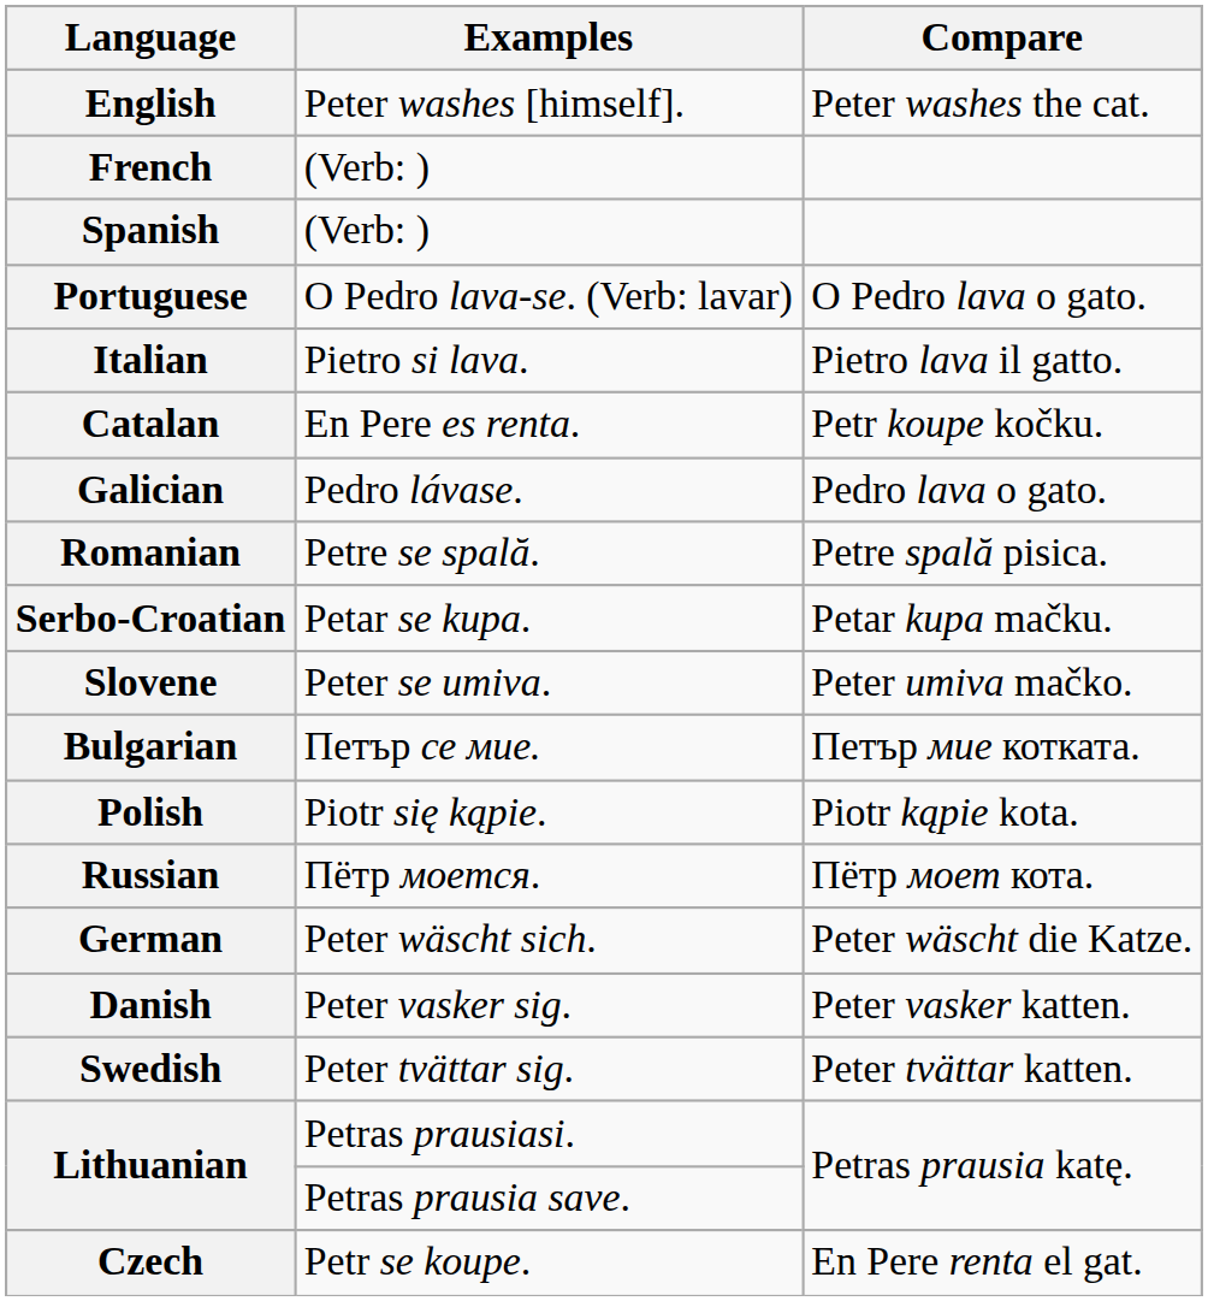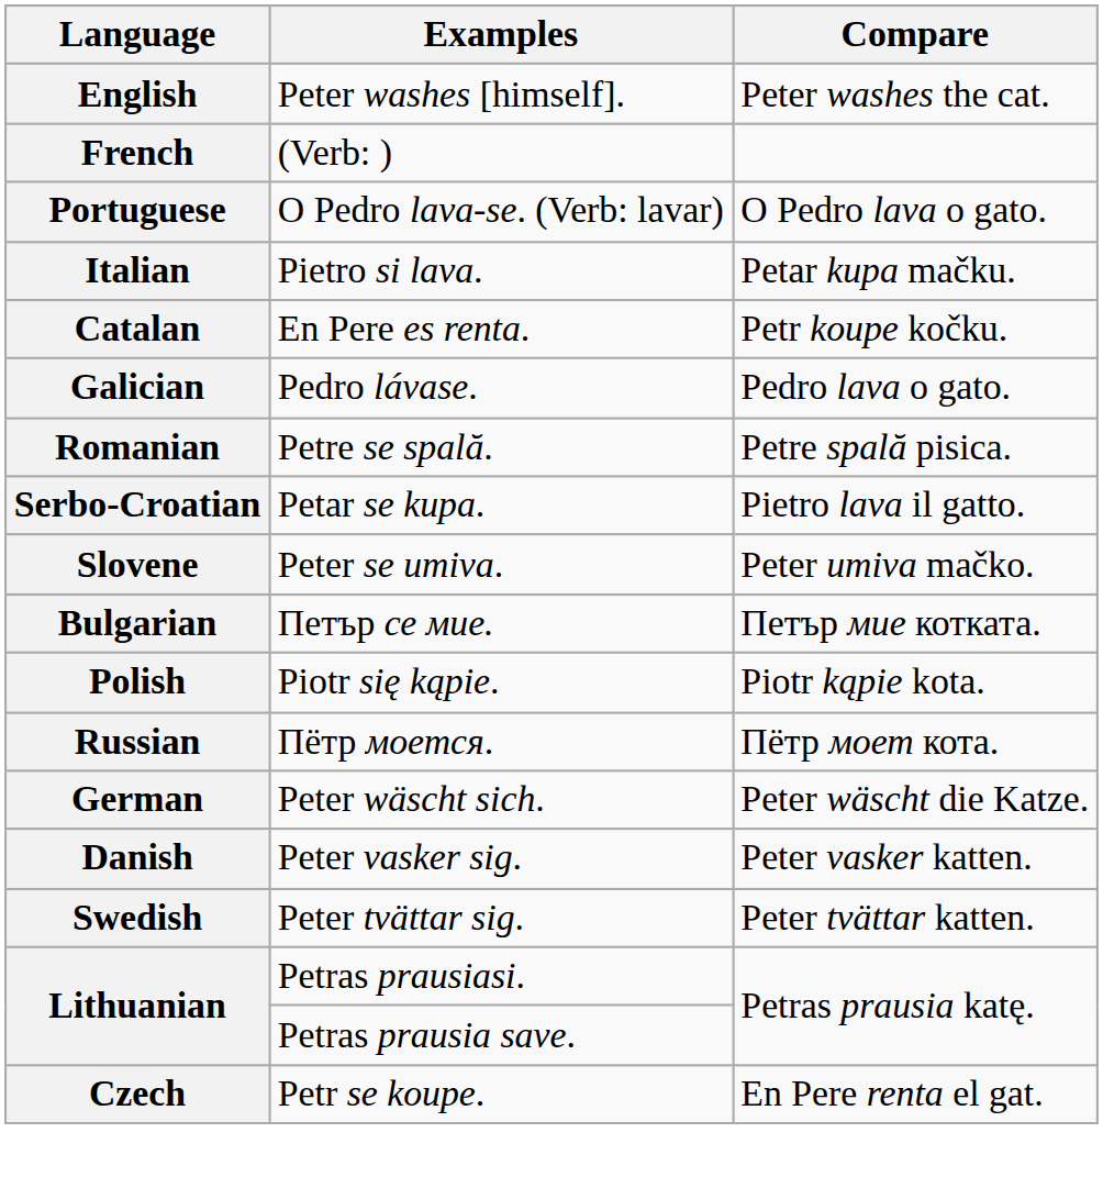- row: Spanish | (Verb: )
Italian | Compare: Pietro lava il gatto. -> Petar kupa mačku.
Serbo-Croatian | Compare: Petar kupa mačku. -> Pietro lava il gatto.
